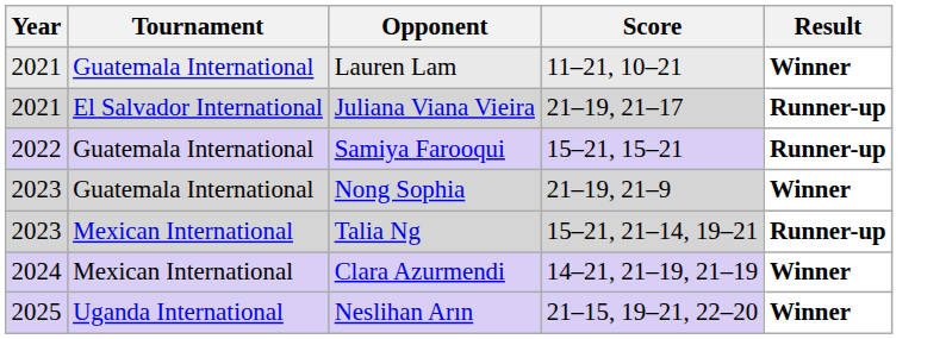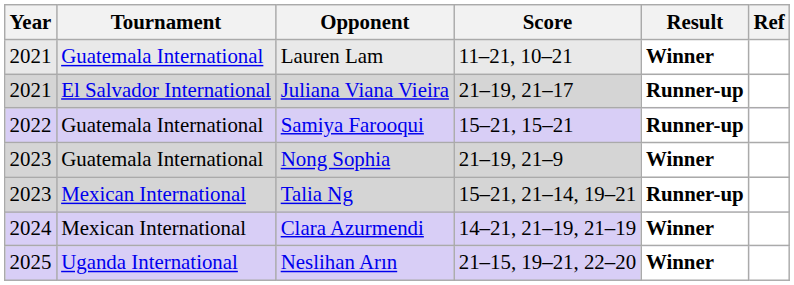+ column: Ref
